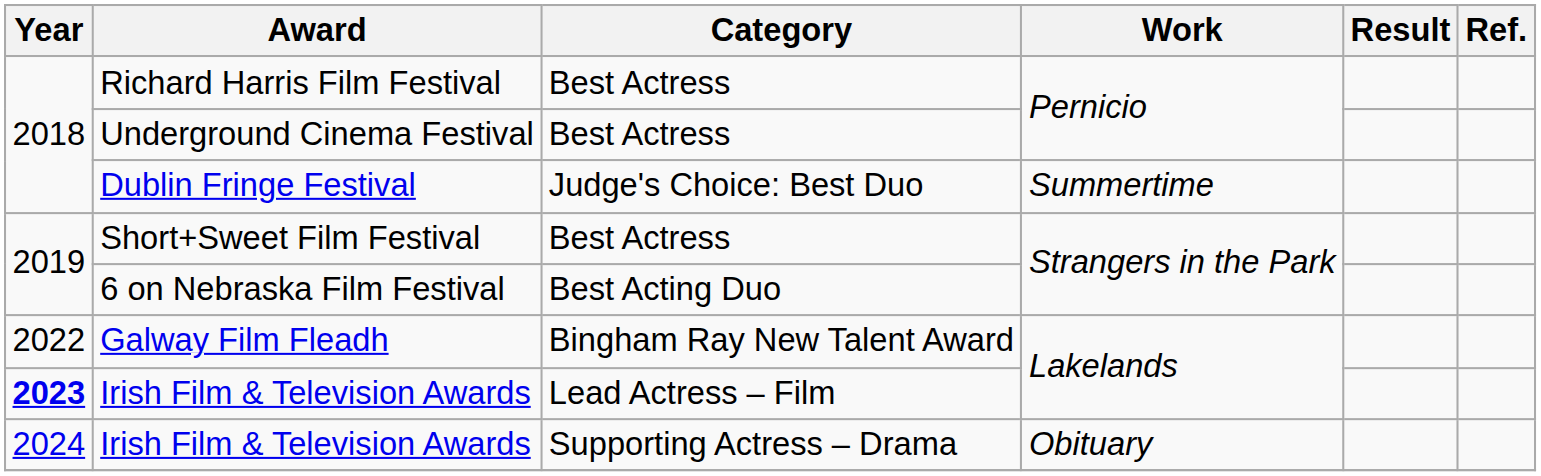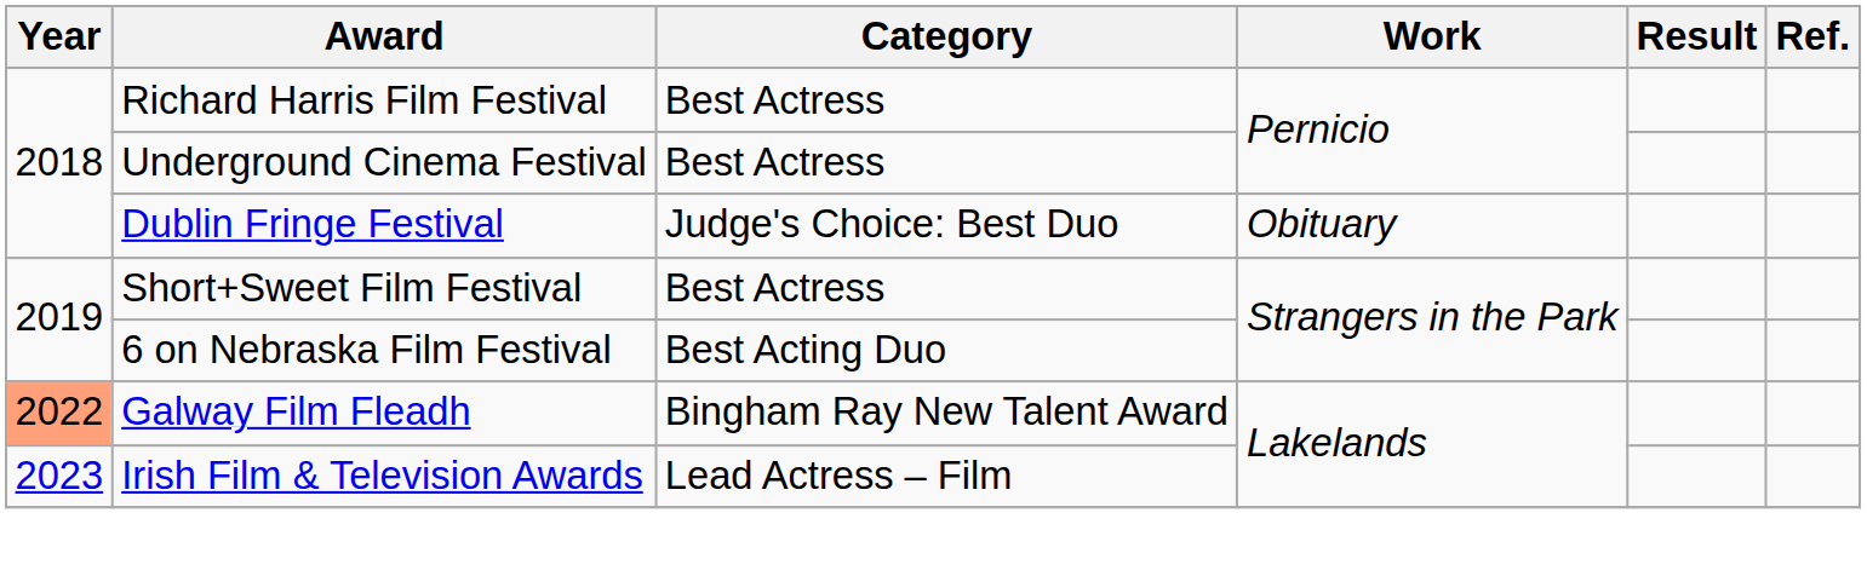Dublin Fringe Festival | Work: Summertime -> Obituary
Galway Film Fleadh | Year: no background -> lightsalmon background
Irish Film & Television Awards / Lead Actress – Film | Year: bold -> normal
- row: 2024 | Irish Film & Television Awards | Supporting Actress – Drama | Obituary
